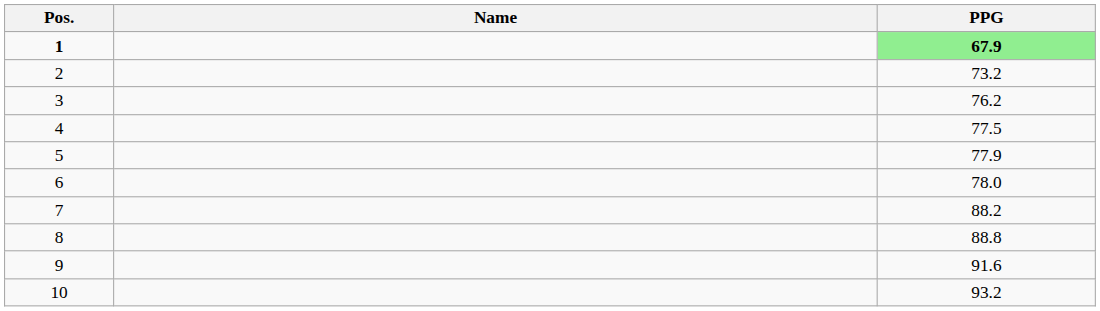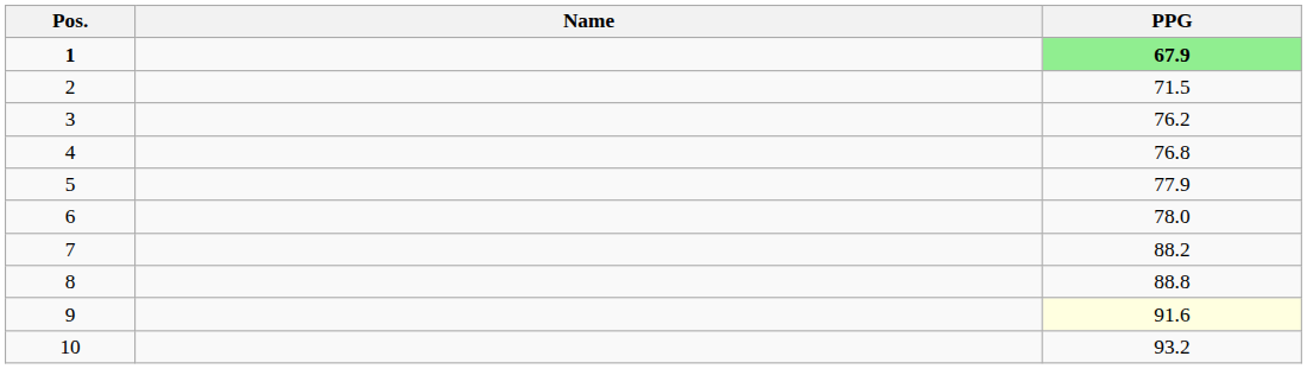2 | PPG: 73.2 -> 71.5
4 | PPG: 77.5 -> 76.8
9 | PPG: no background -> lightyellow background
